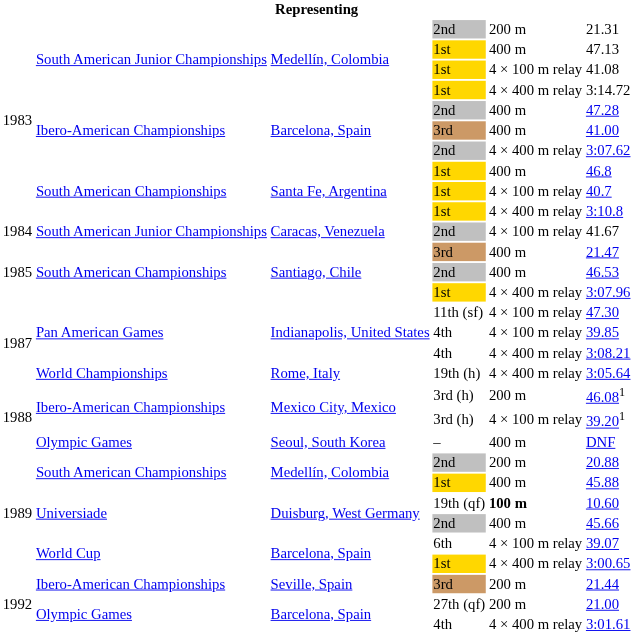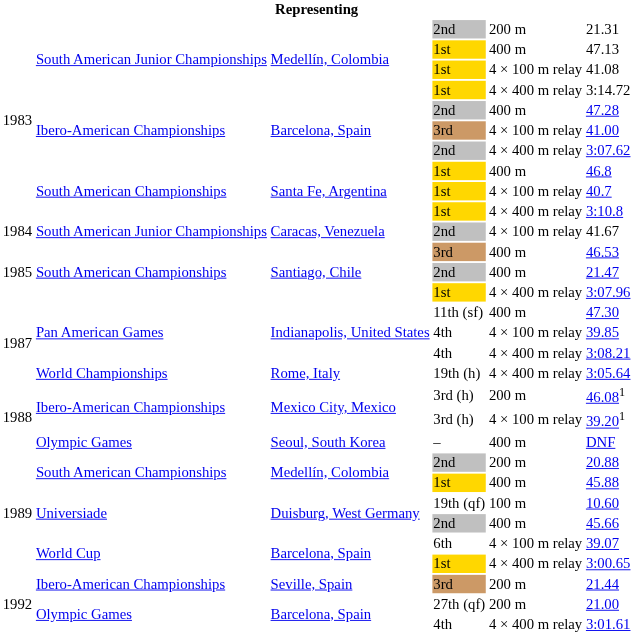Barcelona, Spain / 3rd | column 5: 400 m -> 4 × 100 m relay
Santiago, Chile / 3rd | column 6: 21.47 -> 46.53
Santiago, Chile / 2nd | column 6: 46.53 -> 21.47
Indianapolis, United States / 11th (sf) | column 5: 4 × 100 m relay -> 400 m
Duisburg, West Germany / 19th (qf) | column 5: bold -> normal
